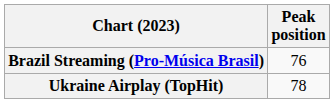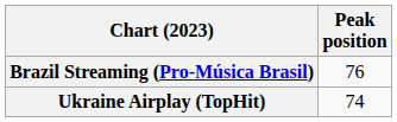Ukraine Airplay (TopHit) | Peak position: 78 -> 74
